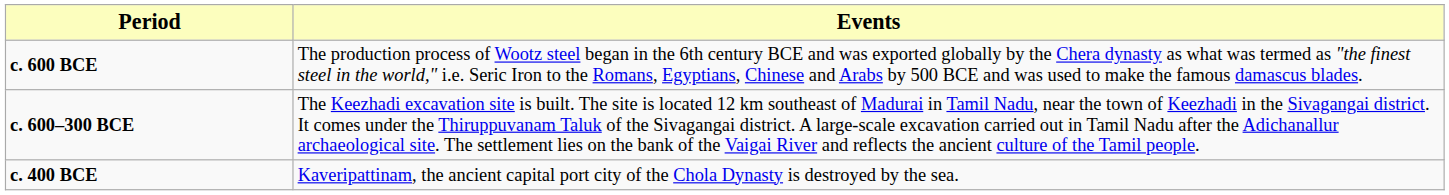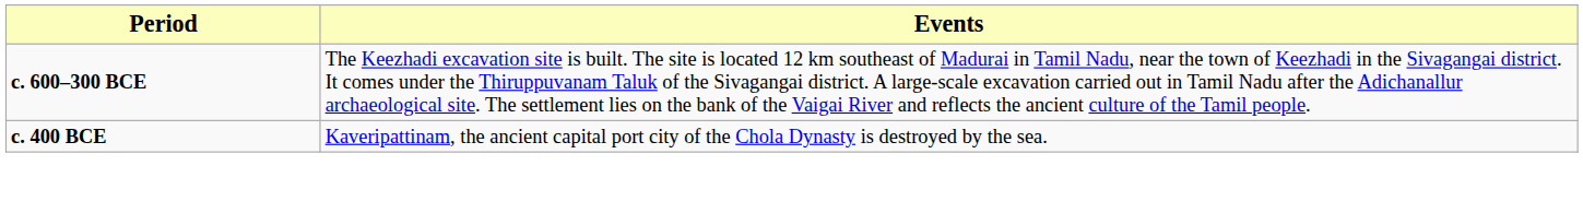- row: c. 600 BCE | The production process of Wootz steel began in the 6th century BCE and was exported globally by the Chera dynasty as what was termed as "the finest steel in the world," i.e. Seric Iron to the Romans, Egyptians, Chinese and Arabs by 500 BCE and was used to make the famous damascus blades.
